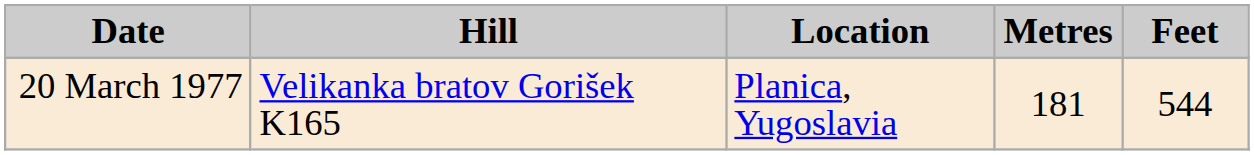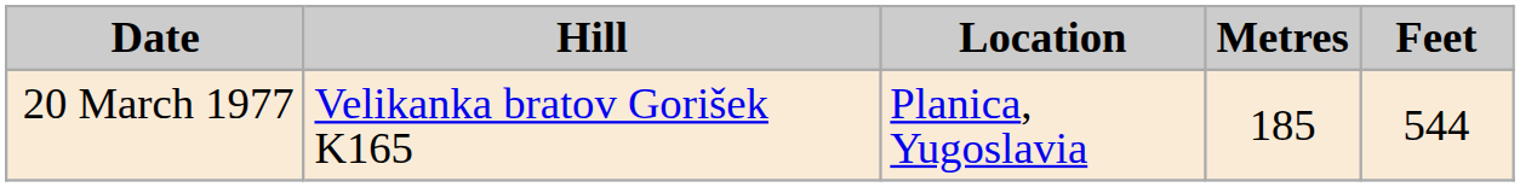20 March 1977 | Metres: 181 -> 185
